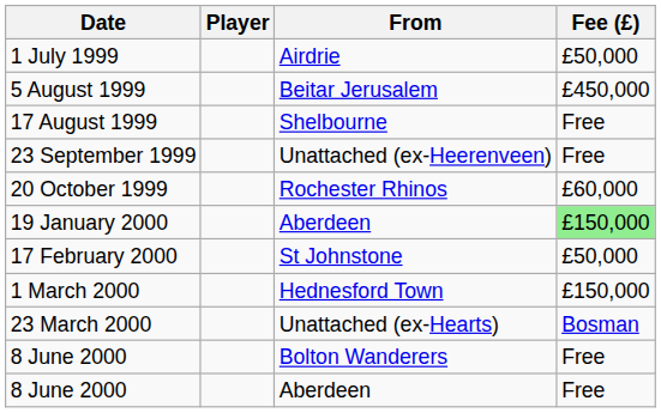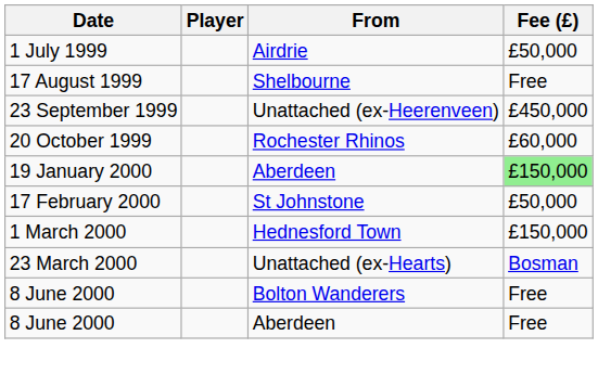- row: 5 August 1999 | Beitar Jerusalem | £450,000
23 September 1999 | Fee (£): Free -> £450,000
